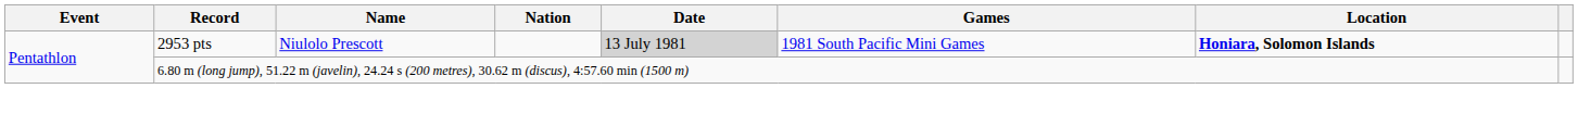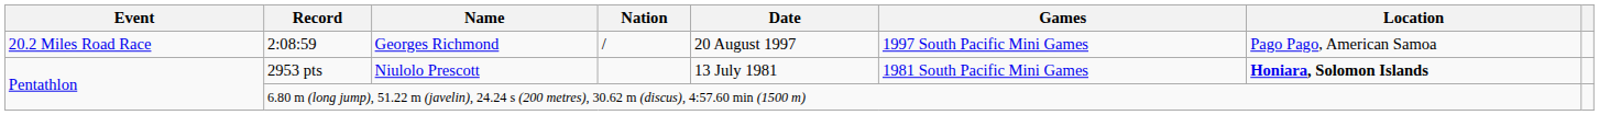+ row: 20.2 Miles Road Race | 2:08:59 | Georges Richmond | / | 20 August 1997 | 1997 South Pacific Mini Games | Pago Pago, American Samoa
2953 pts | Date: lightgrey background -> no background
